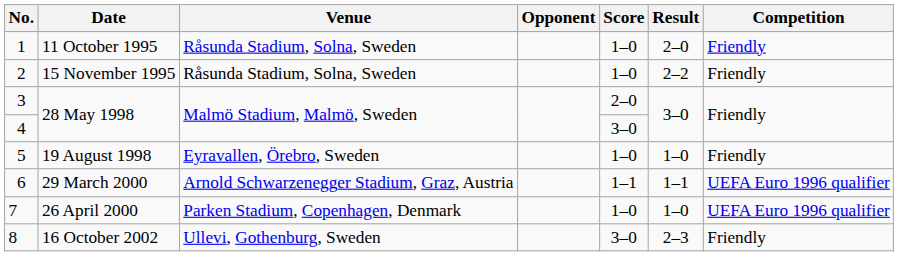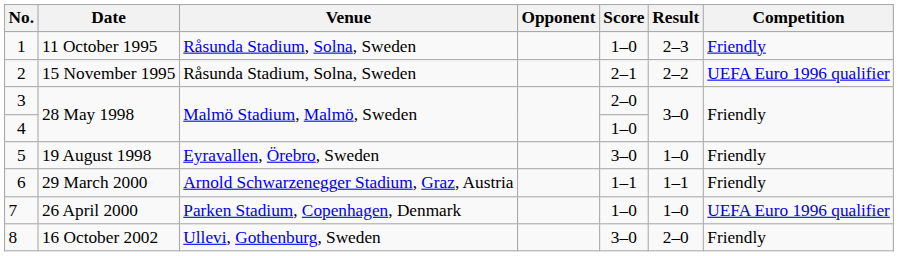1 | Result: 2–0 -> 2–3
2 | Score: 1–0 -> 2–1
2 | Competition: Friendly -> UEFA Euro 1996 qualifier
4 | Score: 3–0 -> 1–0
5 | Score: 1–0 -> 3–0
6 | Competition: UEFA Euro 1996 qualifier -> Friendly
8 | Result: 2–3 -> 2–0
